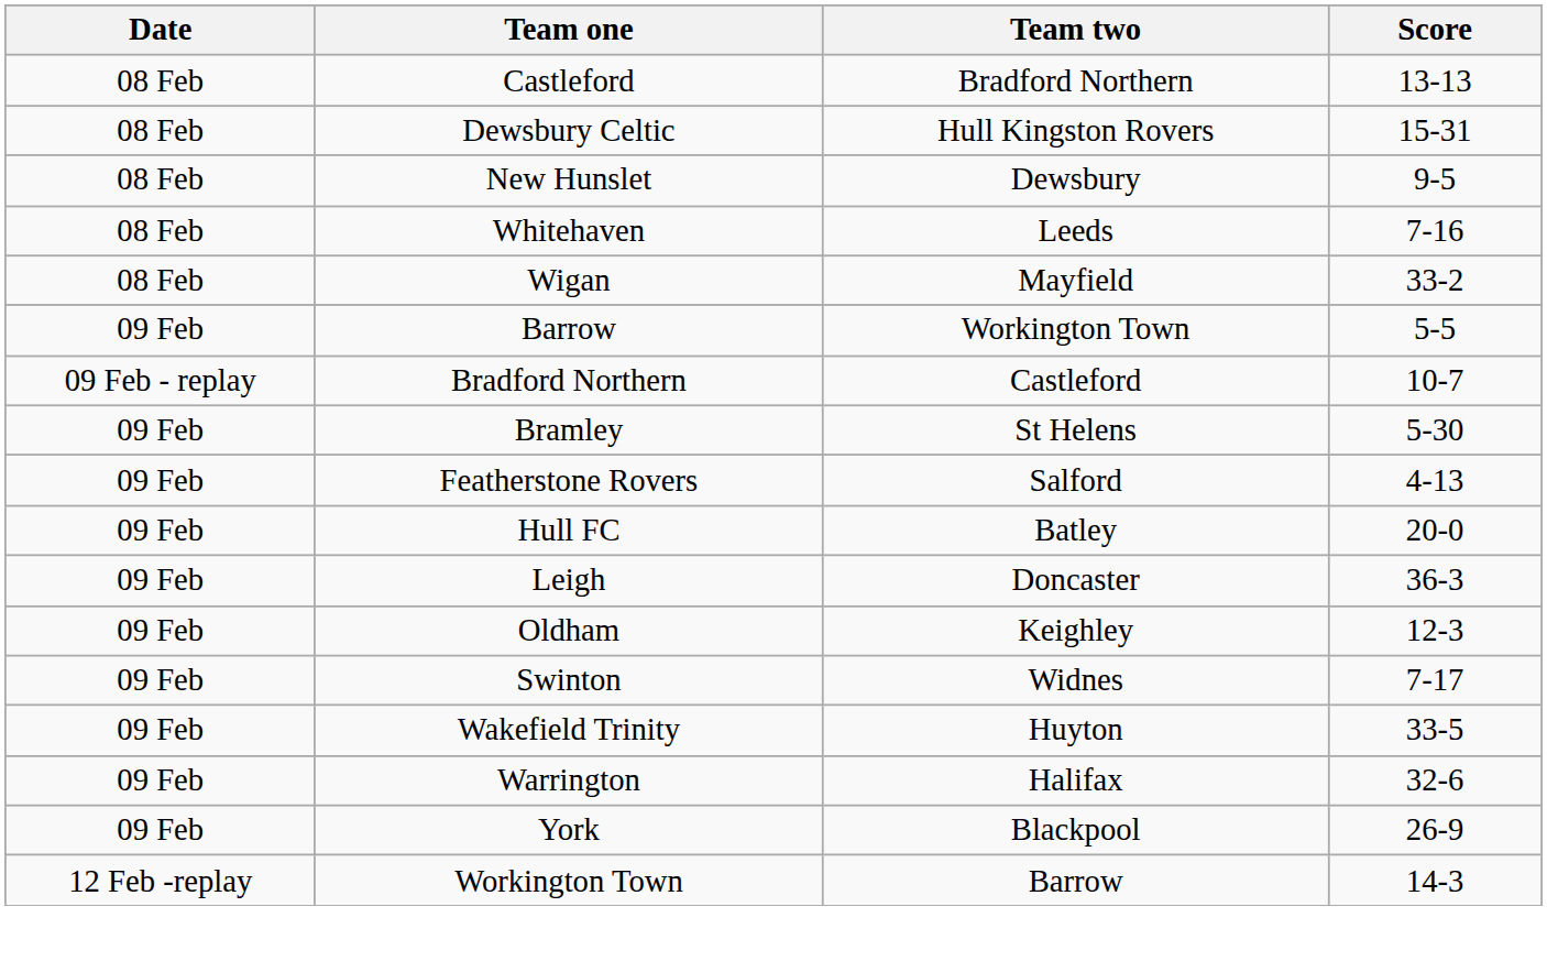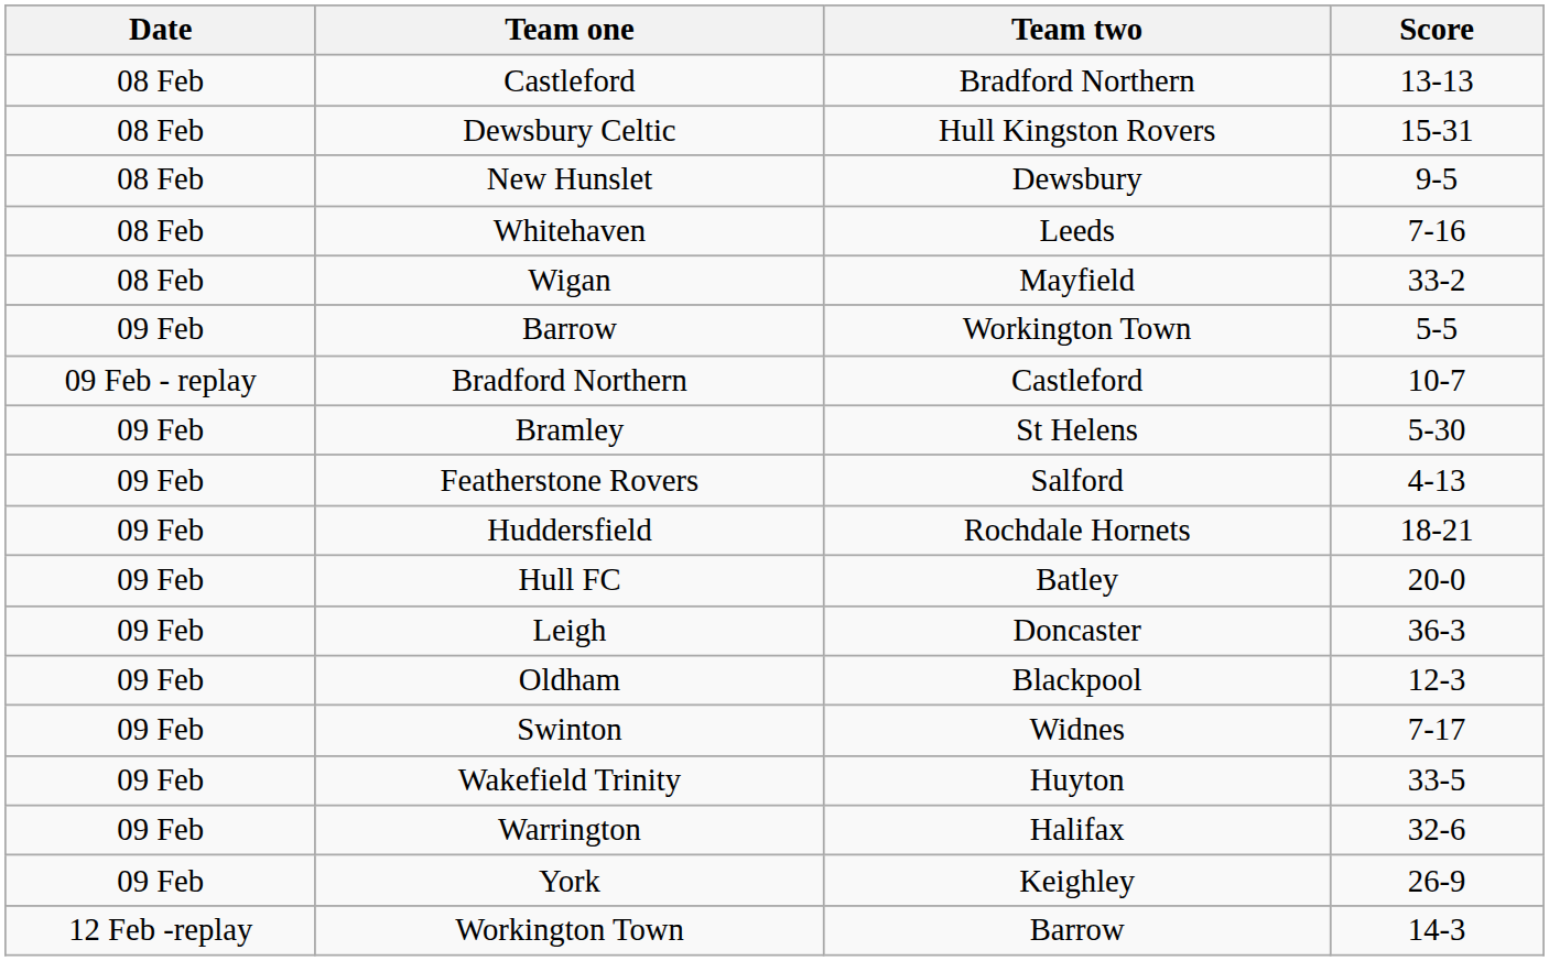+ row: 09 Feb | Huddersfield | Rochdale Hornets | 18-21
Oldham | Team two: Keighley -> Blackpool
York | Team two: Blackpool -> Keighley
